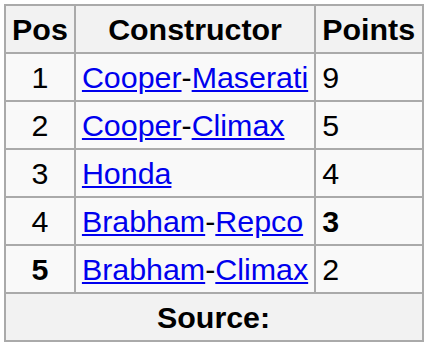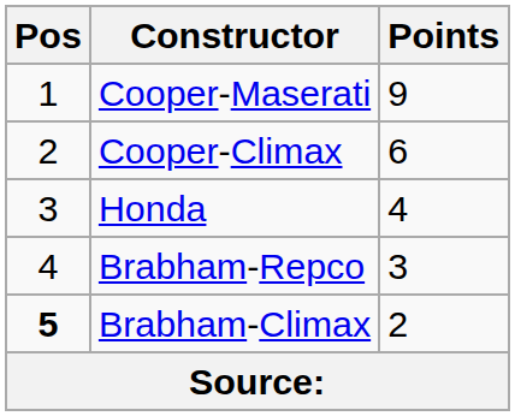Cooper-Climax | Points: 5 -> 6
Brabham-Repco | Points: bold -> normal
